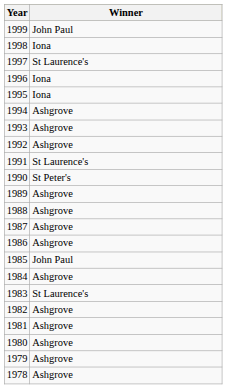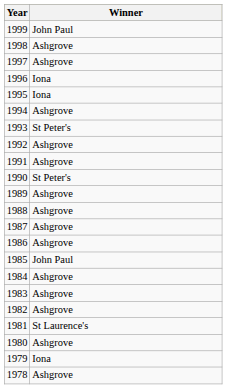1998 | Winner: Iona -> Ashgrove
1997 | Winner: St Laurence's -> Ashgrove
1993 | Winner: Ashgrove -> St Peter's
1991 | Winner: St Laurence's -> Ashgrove
1983 | Winner: St Laurence's -> Ashgrove
1981 | Winner: Ashgrove -> St Laurence's
1979 | Winner: Ashgrove -> Iona
